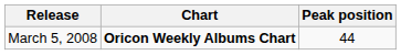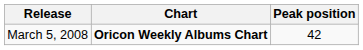March 5, 2008 | Peak position: 44 -> 42
